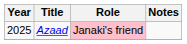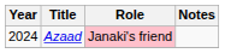Azaad | Year: 2025 -> 2024
